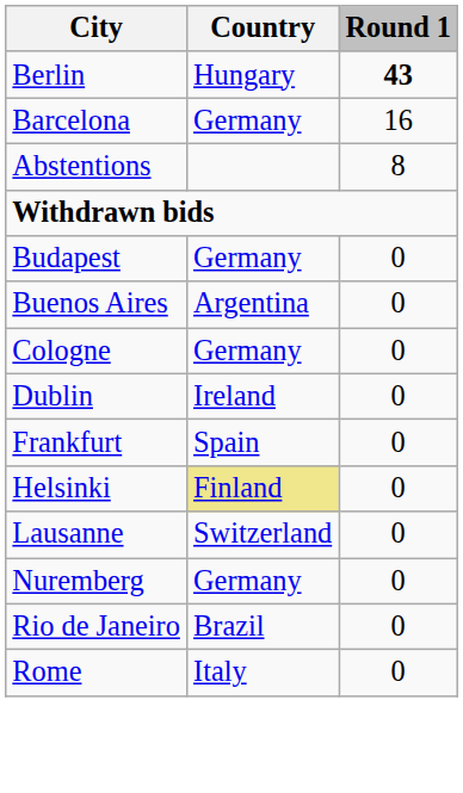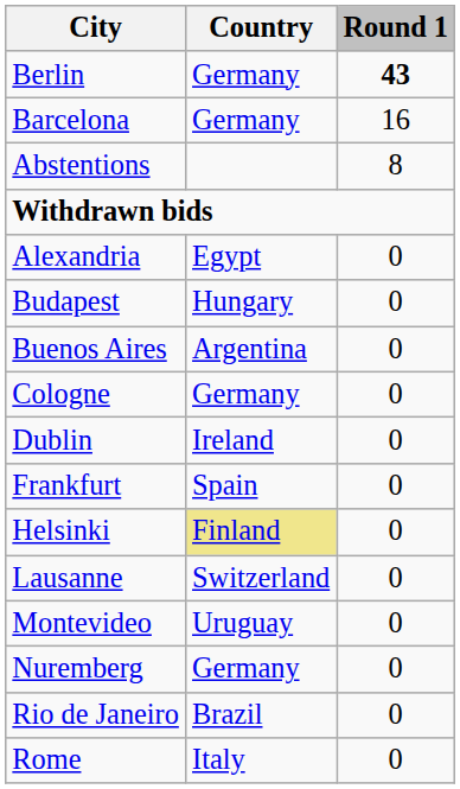Berlin | Country: Hungary -> Germany
+ row: Alexandria | Egypt | 0
Budapest | Country: Germany -> Hungary
+ row: Montevideo | Uruguay | 0
